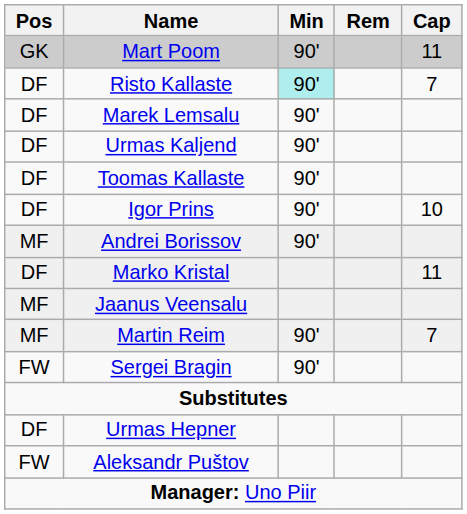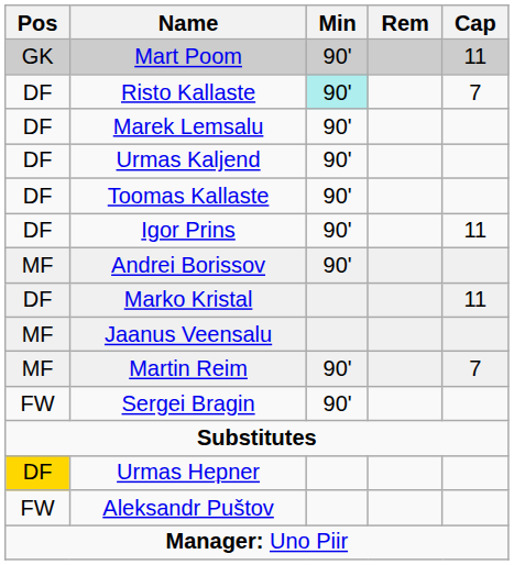Igor Prins | Cap: 10 -> 11
Urmas Hepner | Pos: no background -> gold background
